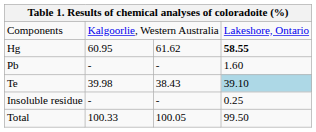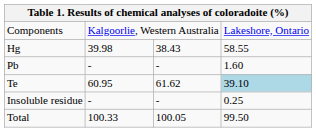Hg | column 2: 60.95 -> 39.98
Hg | column 3: 61.62 -> 38.43
Hg | column 4: bold -> normal
Te | column 2: 39.98 -> 60.95
Te | column 3: 38.43 -> 61.62
